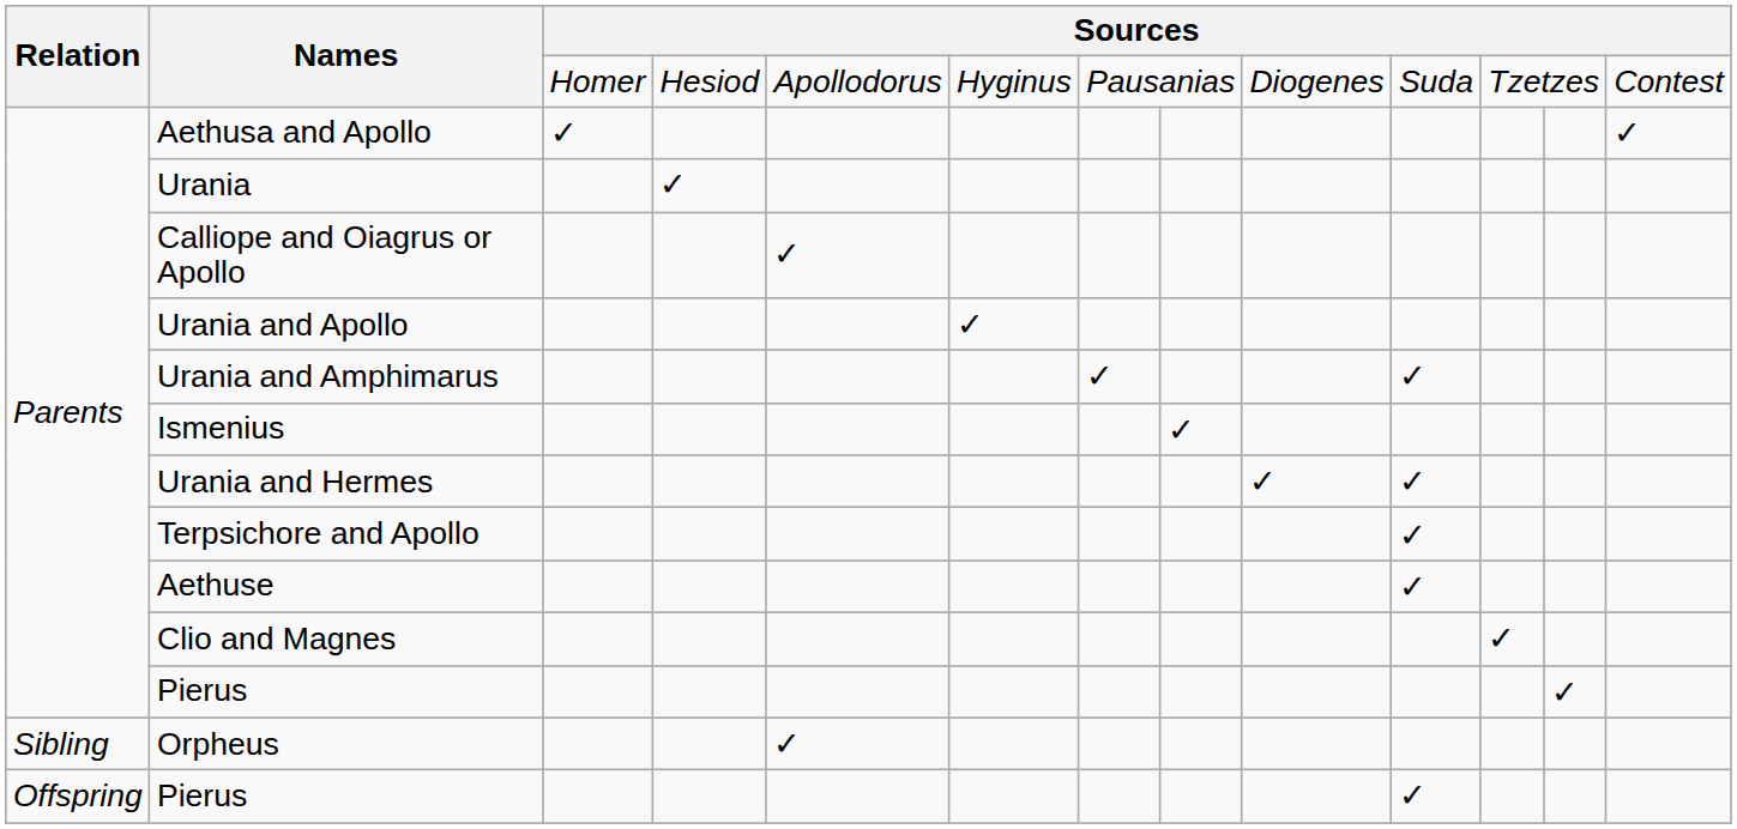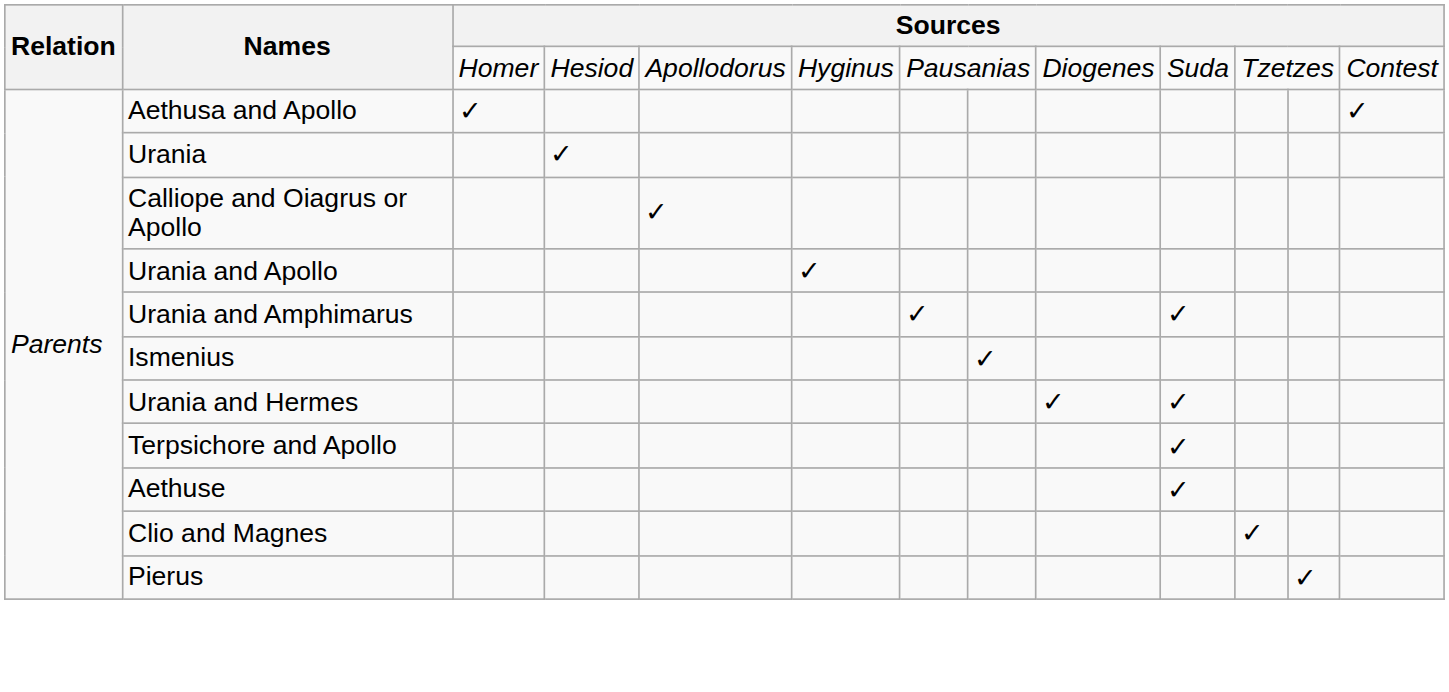- row: Sibling | Orpheus | ✓
- row: Offspring | Pierus | ✓
